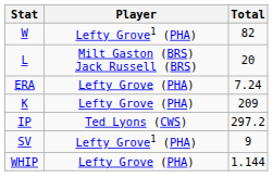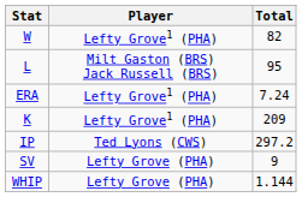L | Total: 20 -> 95
ERA | Player: Lefty Grove (PHA) -> Lefty Grove1 (PHA)
K | Player: Lefty Grove (PHA) -> Lefty Grove1 (PHA)
SV | Player: Lefty Grove1 (PHA) -> Lefty Grove (PHA)
